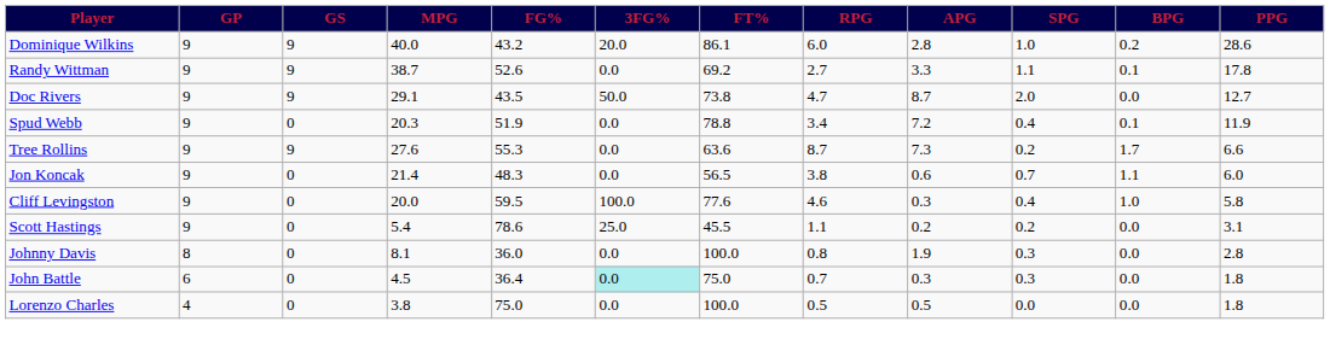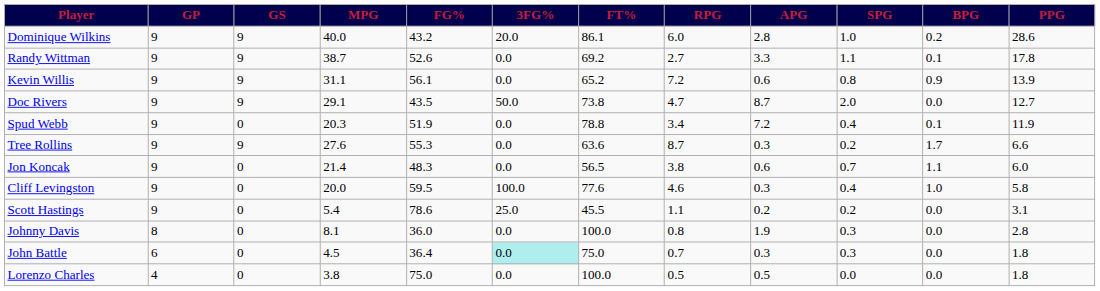+ row: Kevin Willis | 9 | 9 | 31.1 | 56.1 | 0.0 | 65.2 | 7.2 | 0.6 | 0.8 | 0.9 | 13.9
Tree Rollins | APG: 7.3 -> 0.3
